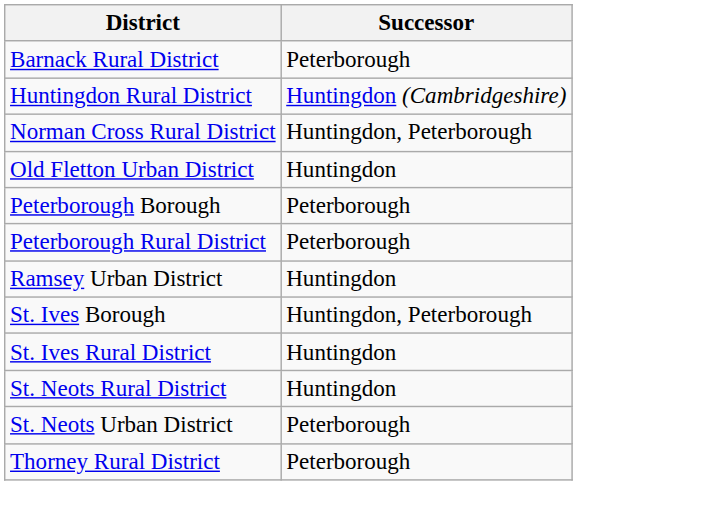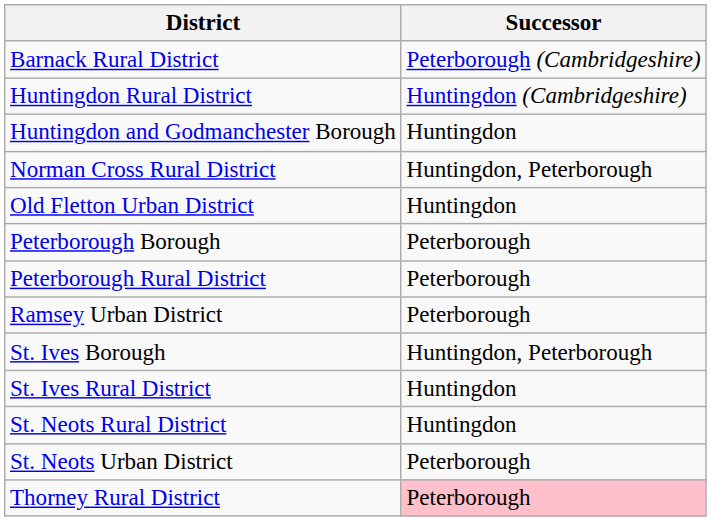Barnack Rural District | Successor: Peterborough -> Peterborough (Cambridgeshire)
+ row: Huntingdon and Godmanchester Borough | Huntingdon
Ramsey Urban District | Successor: Huntingdon -> Peterborough
Thorney Rural District | Successor: no background -> pink background
